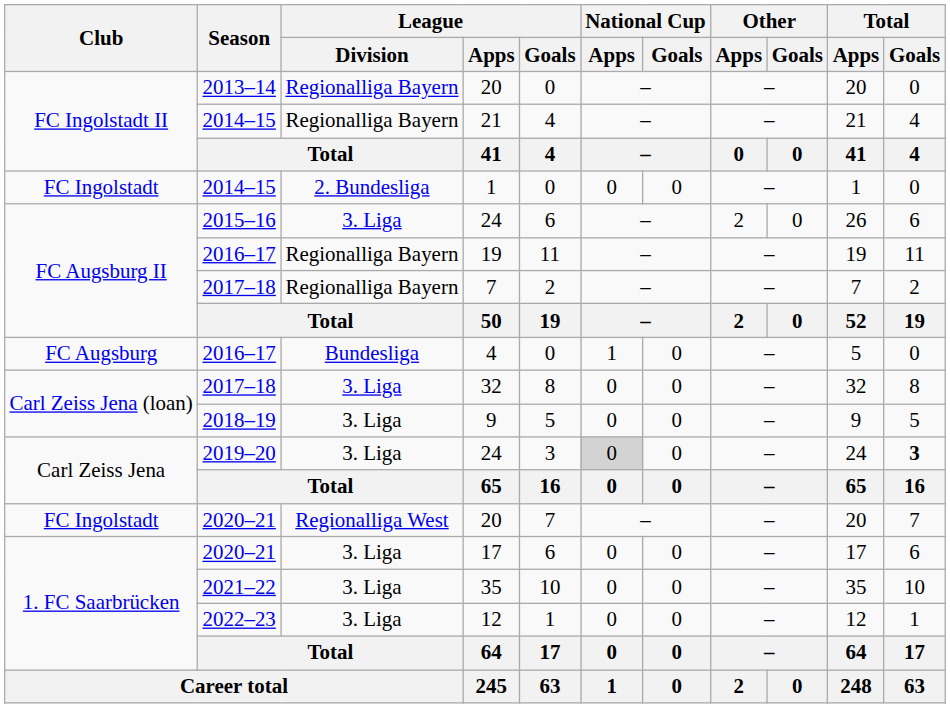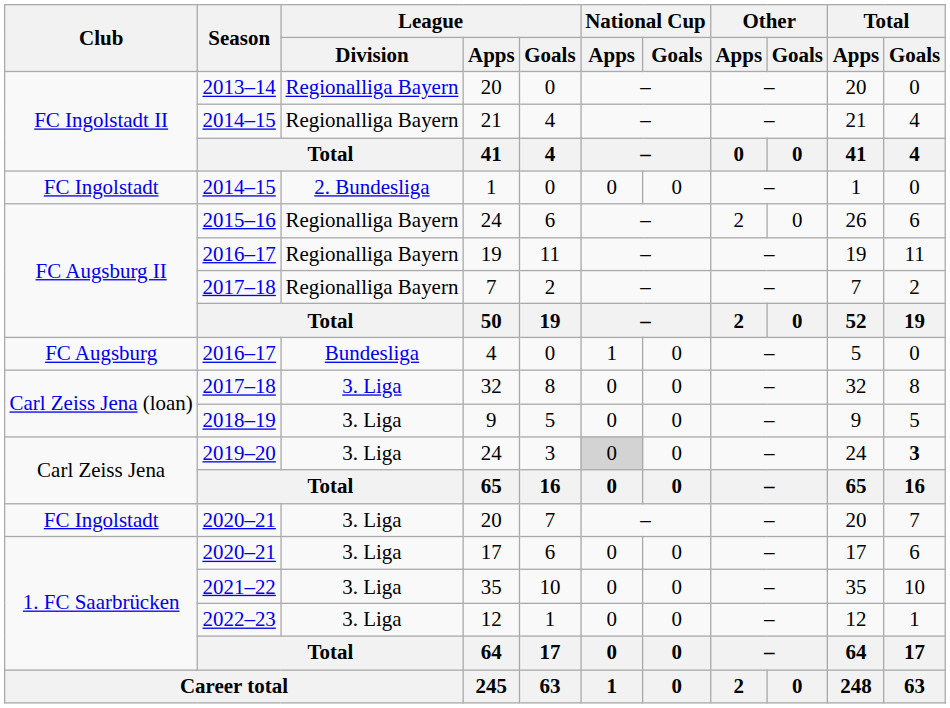2015–16 / 24 | League / Division: 3. Liga -> Regionalliga Bayern
2020–21 / 20 | League / Division: Regionalliga West -> 3. Liga
